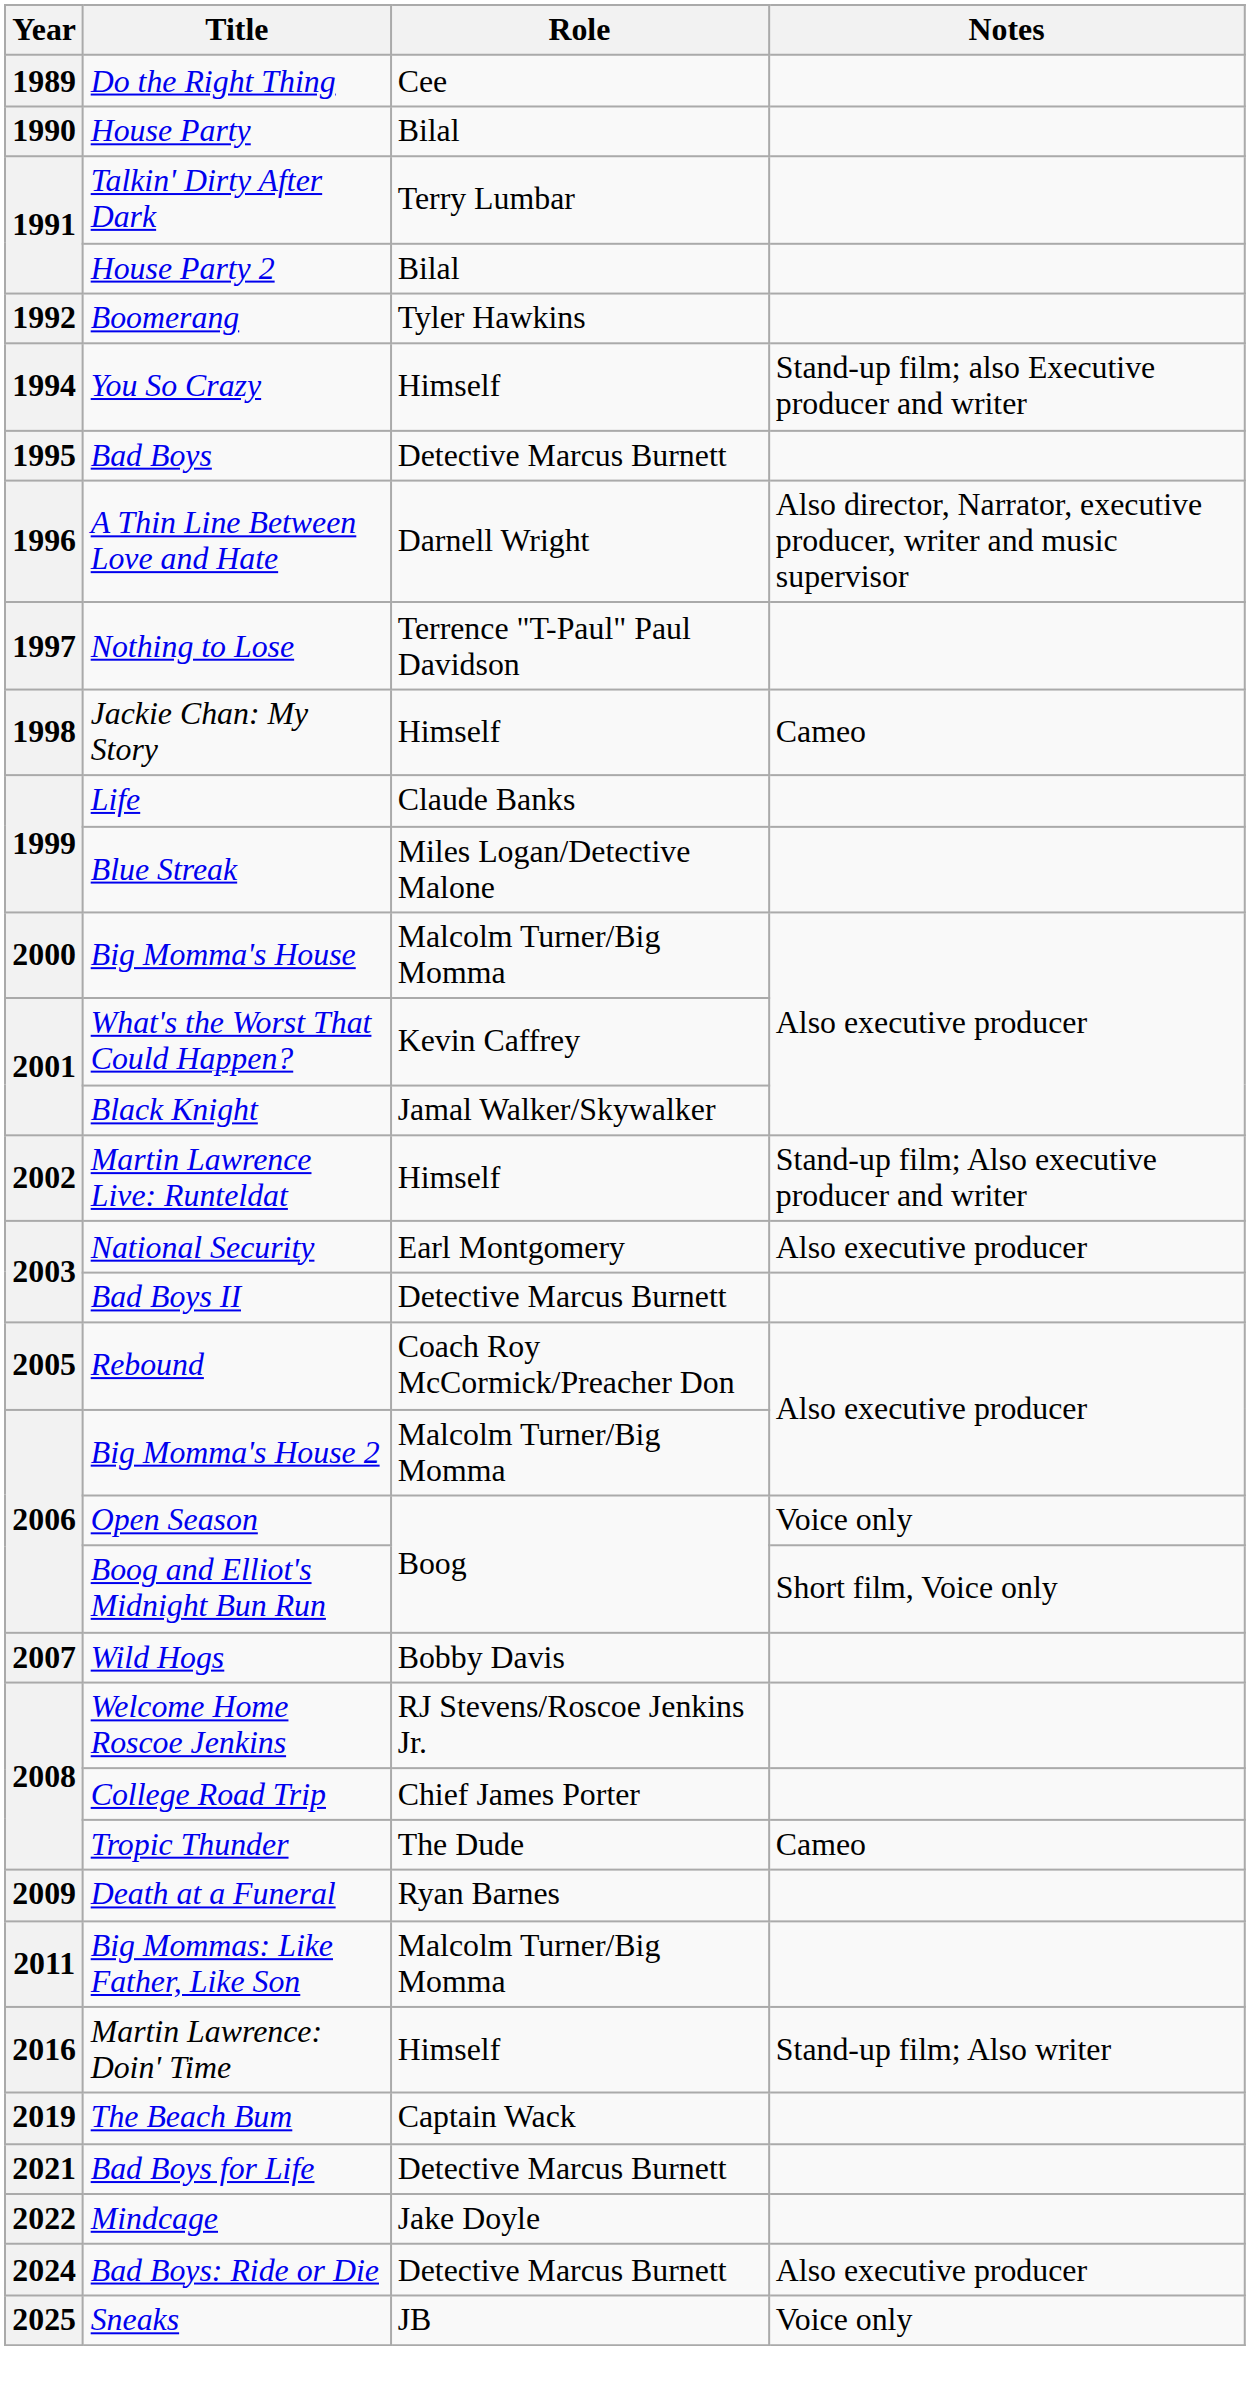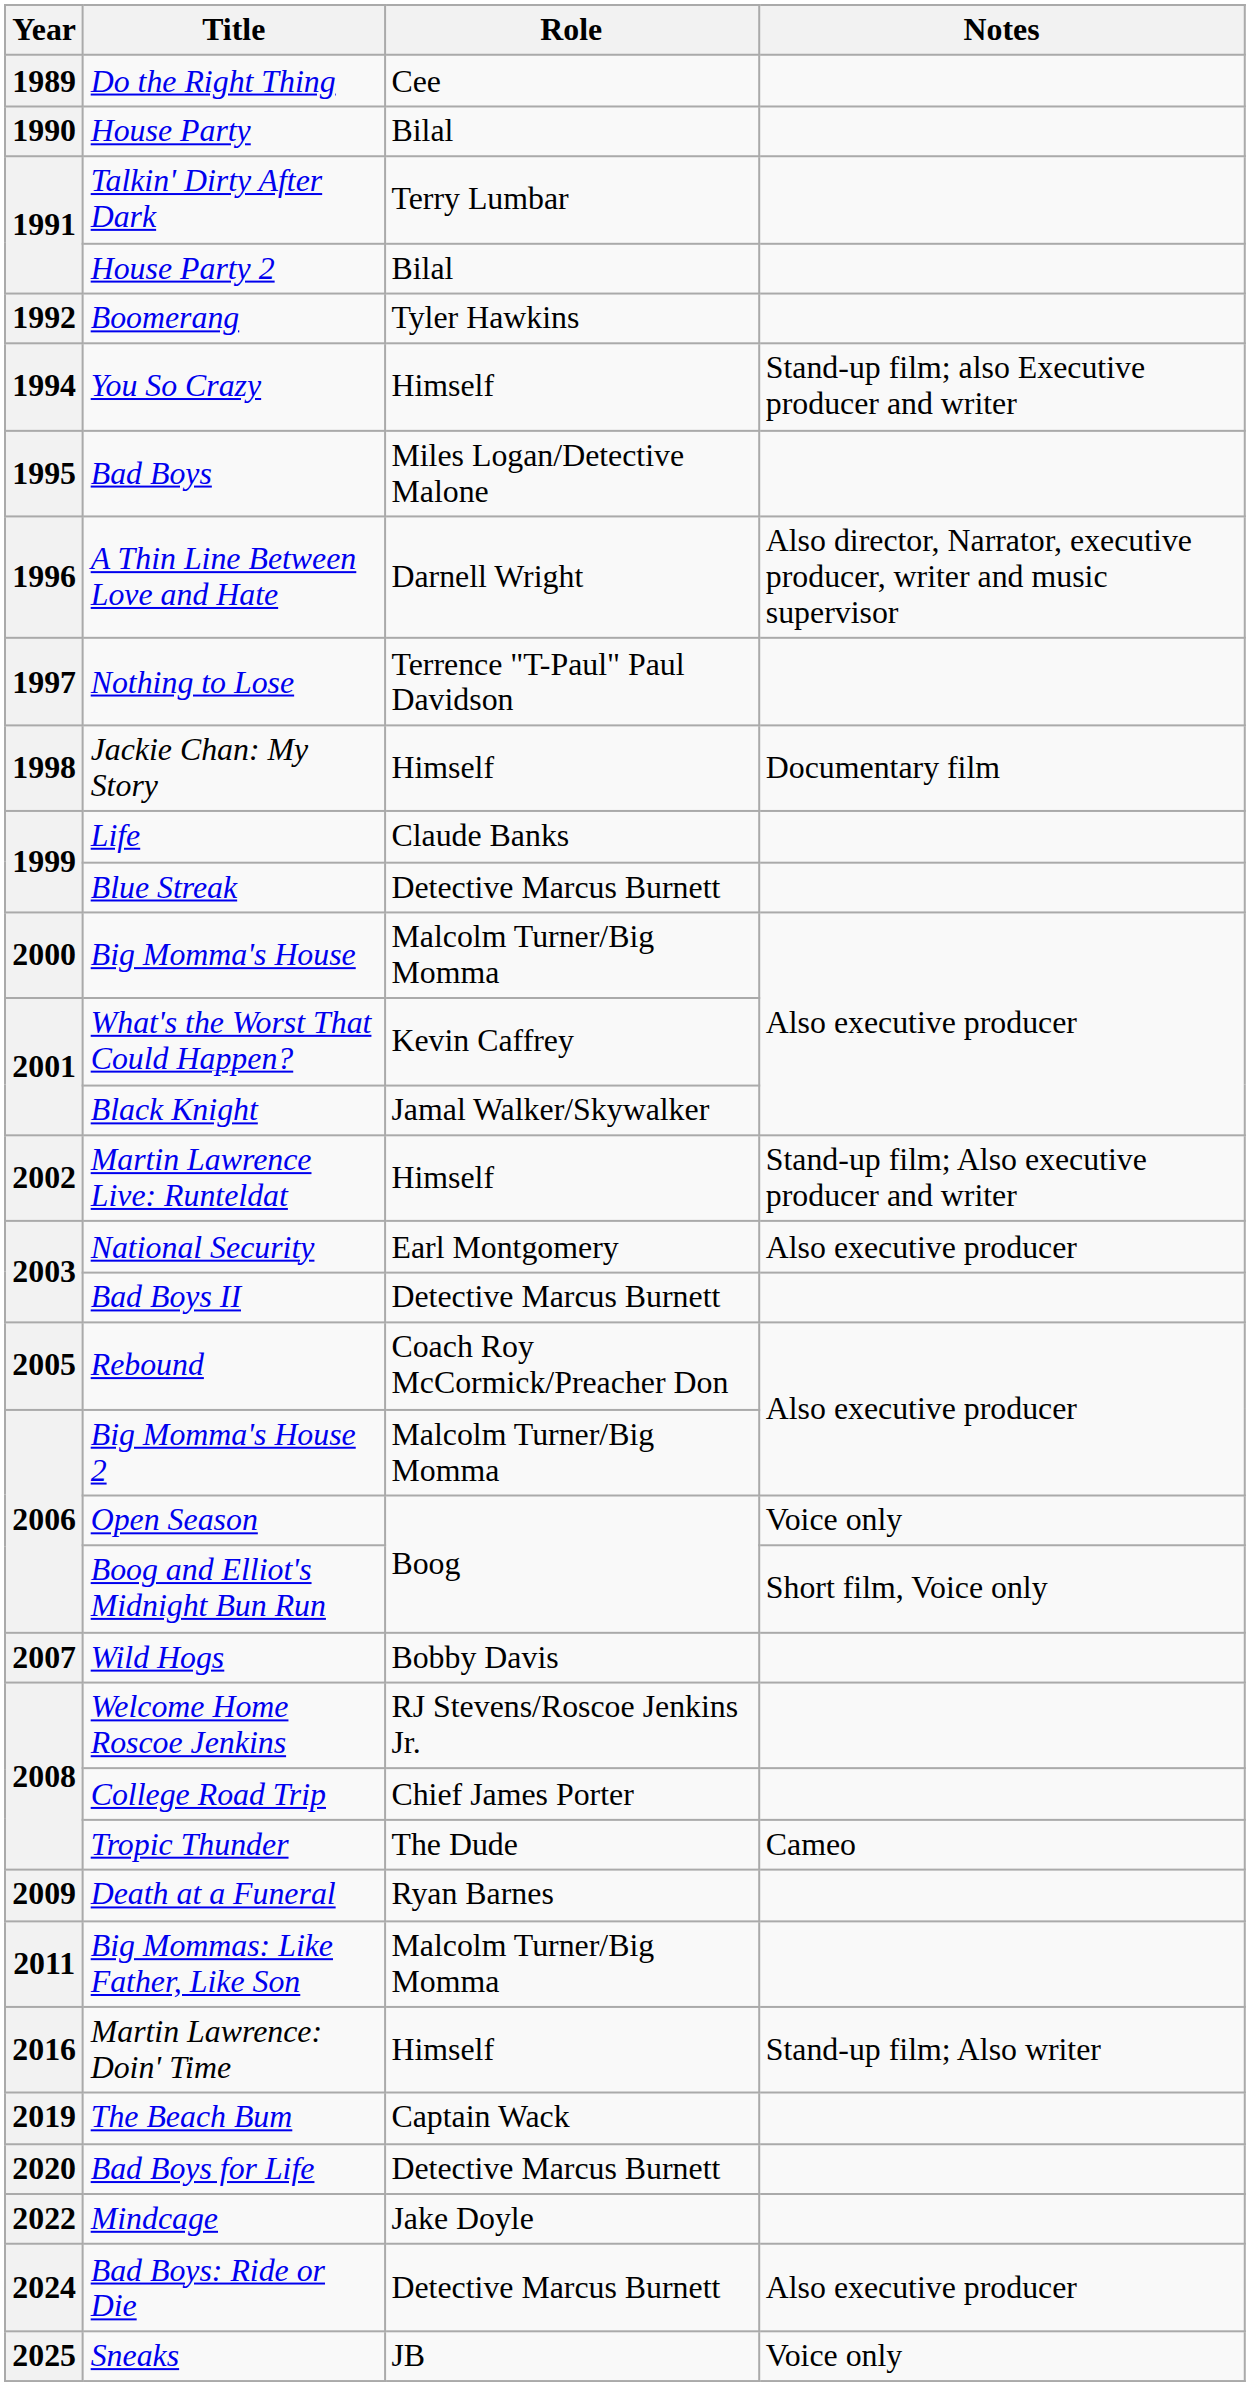Bad Boys | Role: Detective Marcus Burnett -> Miles Logan/Detective Malone
Jackie Chan: My Story | Notes: Cameo -> Documentary film
Blue Streak | Role: Miles Logan/Detective Malone -> Detective Marcus Burnett
Bad Boys for Life | Year: 2021 -> 2020
